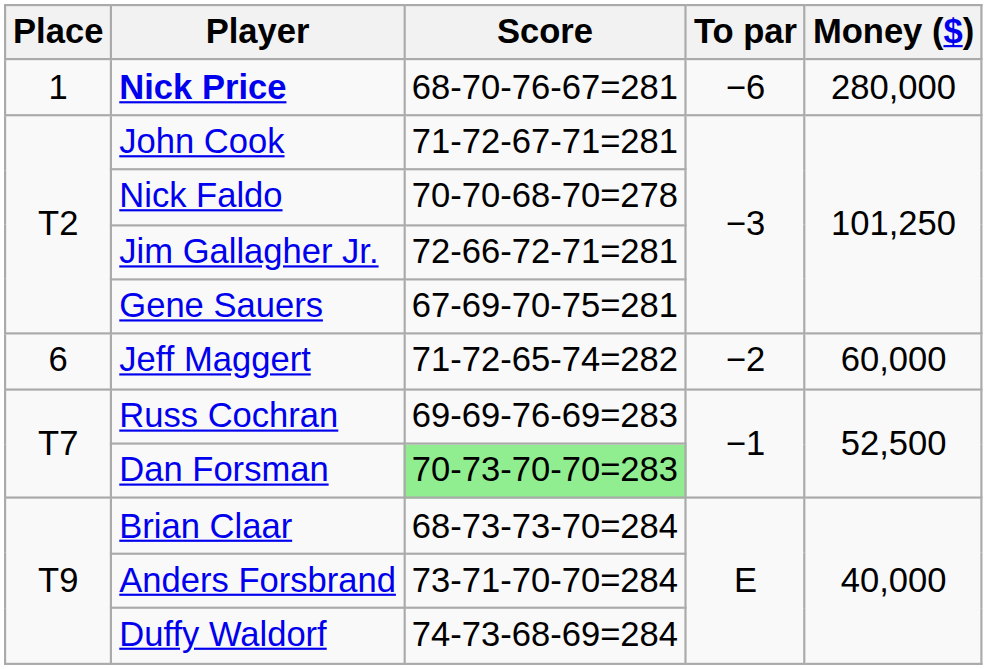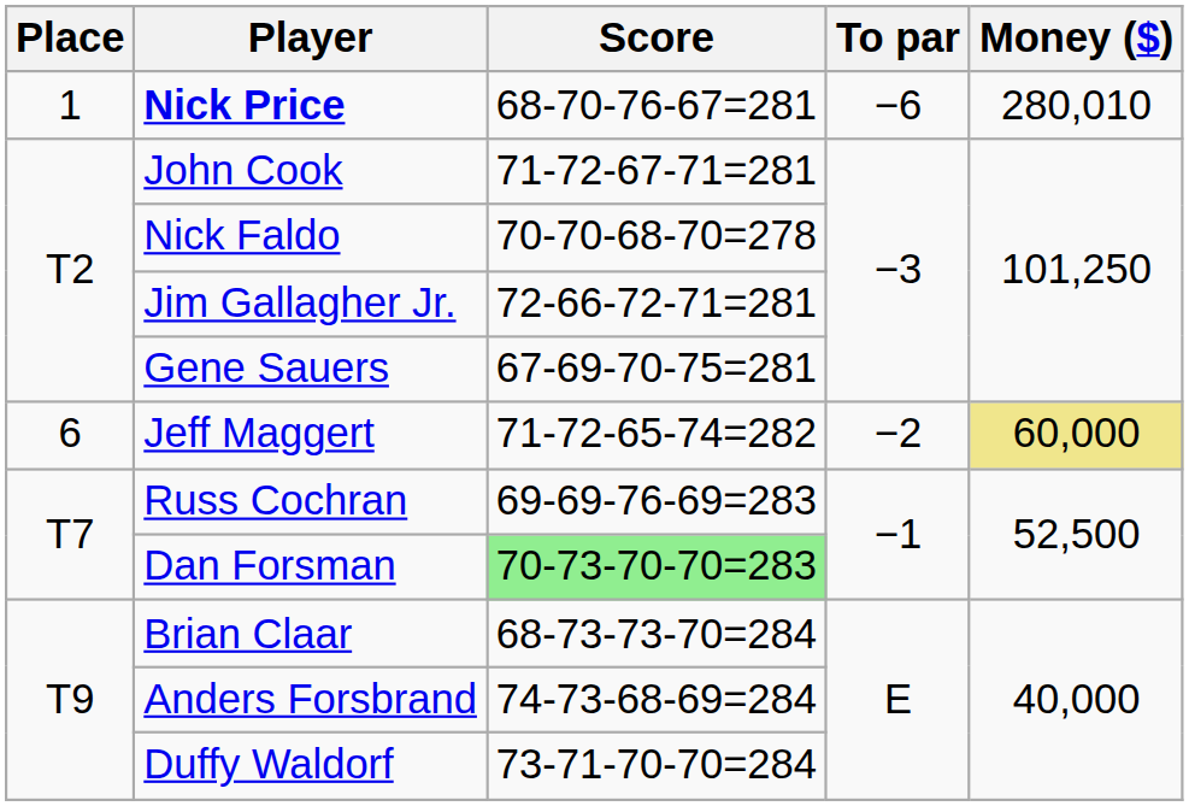Nick Price | Money ($): 280,000 -> 280,010
Jeff Maggert | Money ($): no background -> khaki background
Anders Forsbrand | Score: 73-71-70-70=284 -> 74-73-68-69=284
Duffy Waldorf | Score: 74-73-68-69=284 -> 73-71-70-70=284
